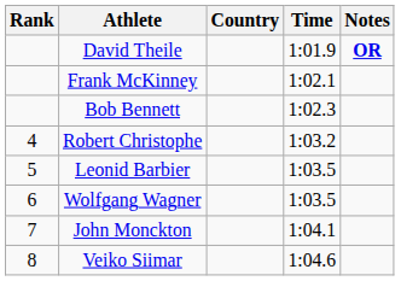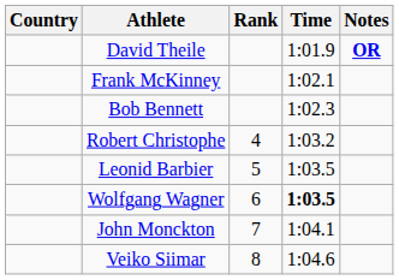columns swapped: Rank <-> Country
Wolfgang Wagner | Time: normal -> bold
